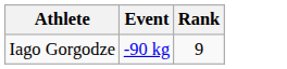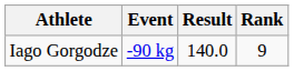+ column: Result | 140.0
